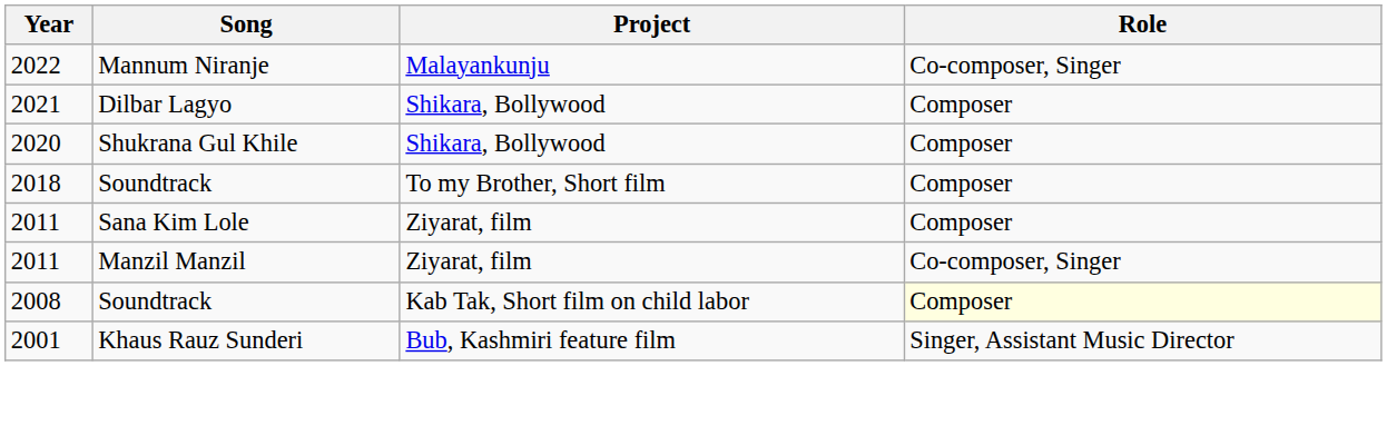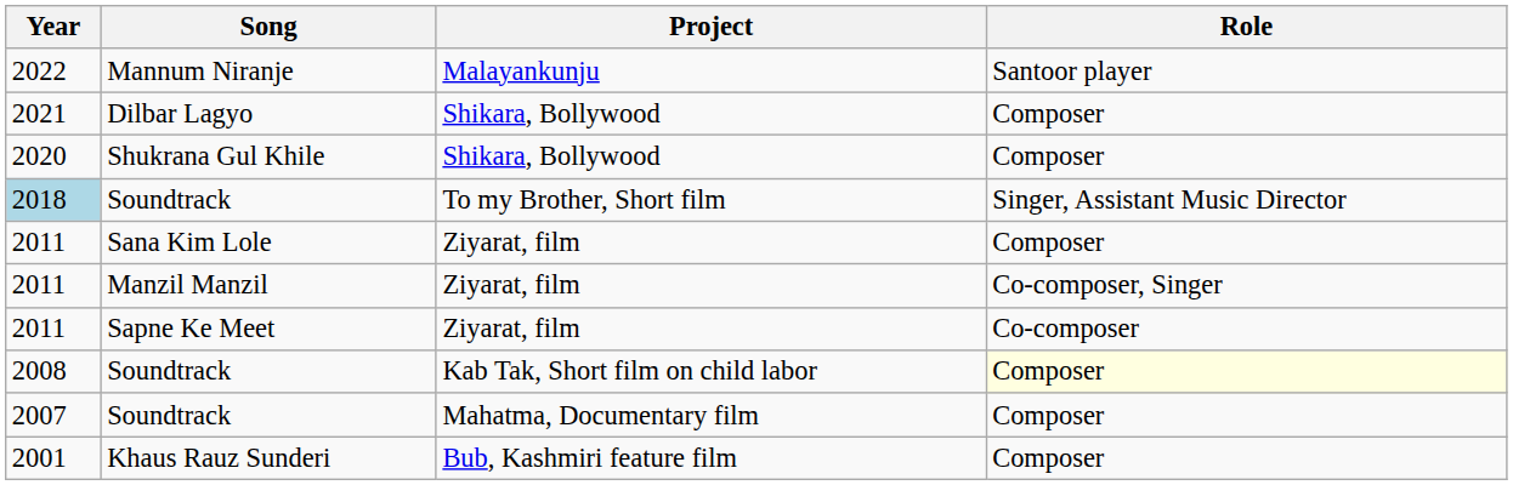Mannum Niranje | Role: Co-composer, Singer -> Santoor player
Soundtrack / To my Brother, Short film | Year: no background -> lightblue background
Soundtrack / To my Brother, Short film | Role: Composer -> Singer, Assistant Music Director
+ row: 2011 | Sapne Ke Meet | Ziyarat, film | Co-composer
+ row: 2007 | Soundtrack | Mahatma, Documentary film | Composer
Khaus Rauz Sunderi | Role: Singer, Assistant Music Director -> Composer
